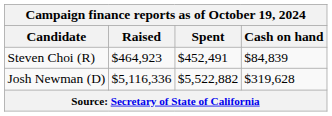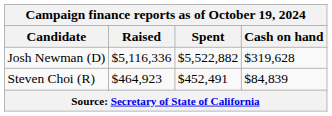rows swapped: Josh Newman (D) <-> Steven Choi (R)
